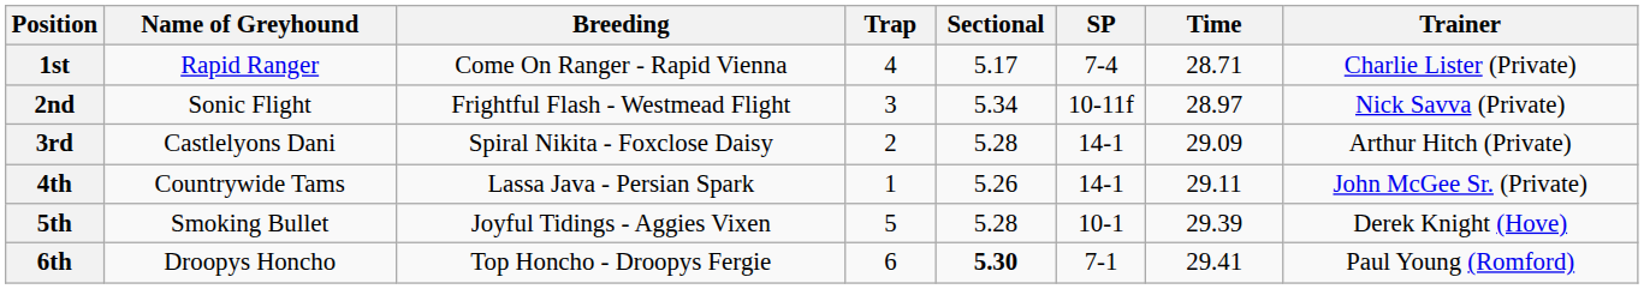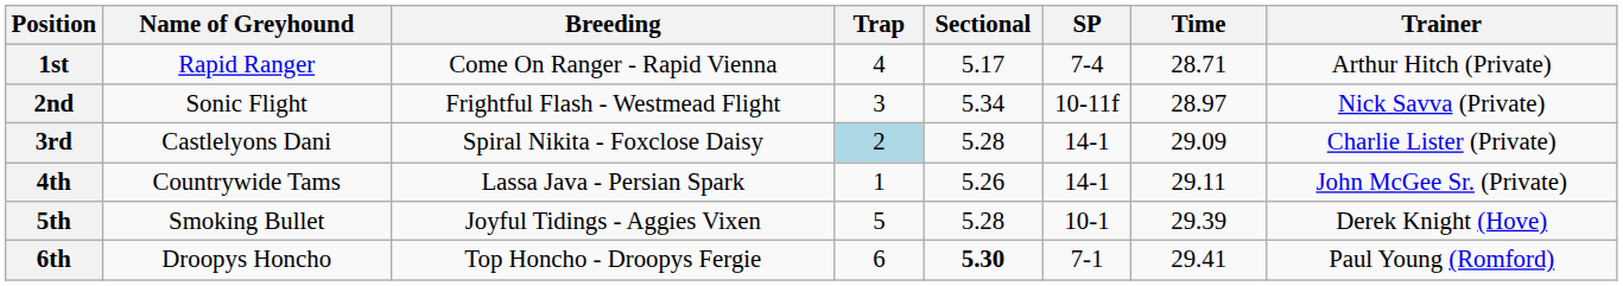1st | Trainer: Charlie Lister (Private) -> Arthur Hitch (Private)
3rd | Trap: no background -> lightblue background
3rd | Trainer: Arthur Hitch (Private) -> Charlie Lister (Private)
